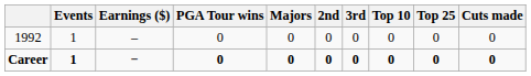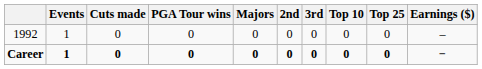columns swapped: Cuts made <-> Earnings ($)
